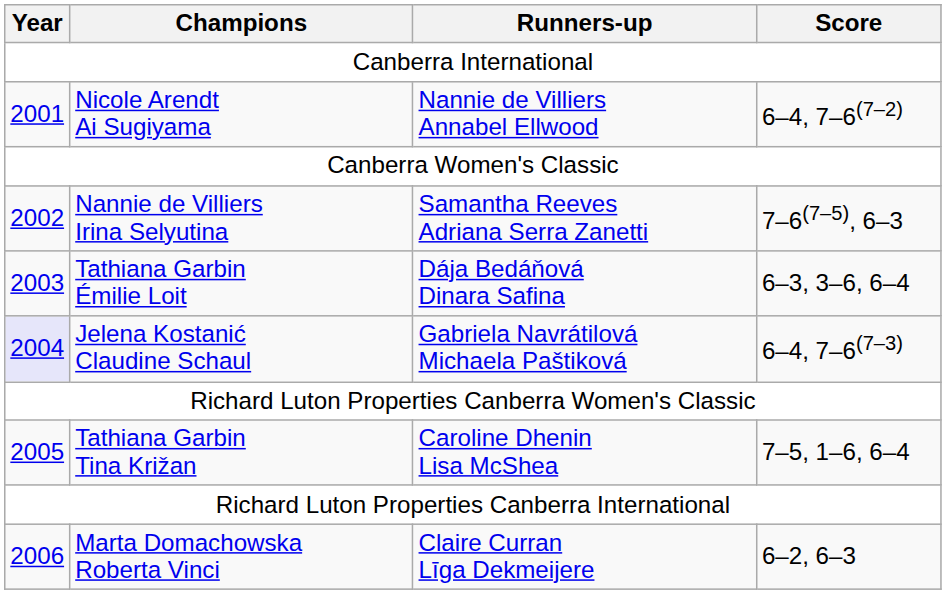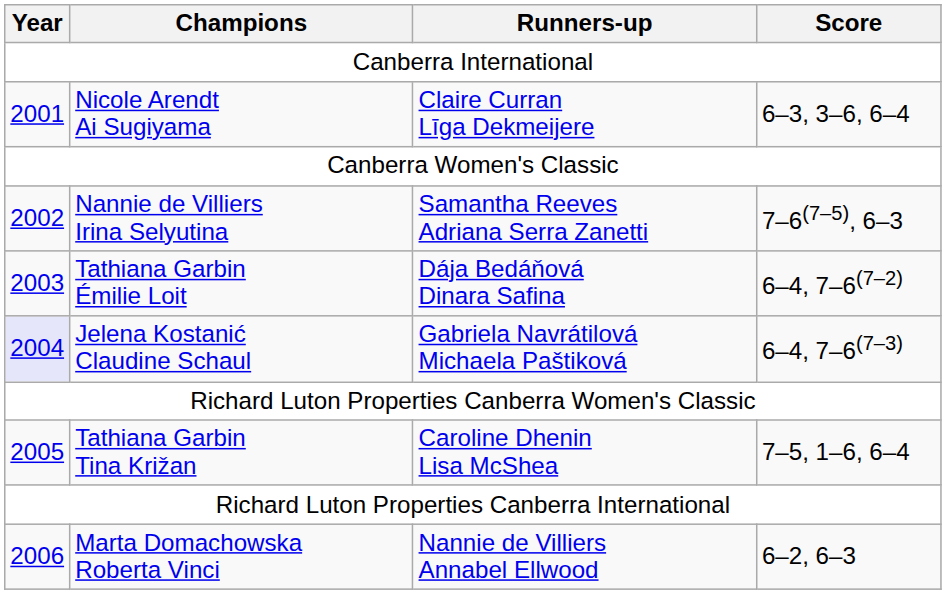Nicole Arendt Ai Sugiyama | Runners-up: Nannie de Villiers Annabel Ellwood -> Claire Curran Līga Dekmeijere
Nicole Arendt Ai Sugiyama | Score: 6–4, 7–6(7–2) -> 6–3, 3–6, 6–4
Tathiana Garbin Émilie Loit | Score: 6–3, 3–6, 6–4 -> 6–4, 7–6(7–2)
Marta Domachowska Roberta Vinci | Runners-up: Claire Curran Līga Dekmeijere -> Nannie de Villiers Annabel Ellwood
